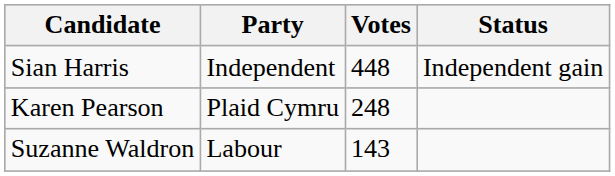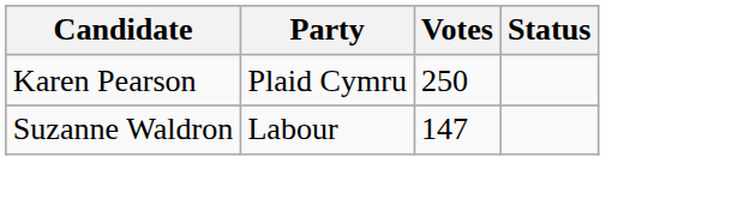- row: Sian Harris | Independent | 448 | Independent gain
Karen Pearson | Votes: 248 -> 250
Suzanne Waldron | Votes: 143 -> 147
